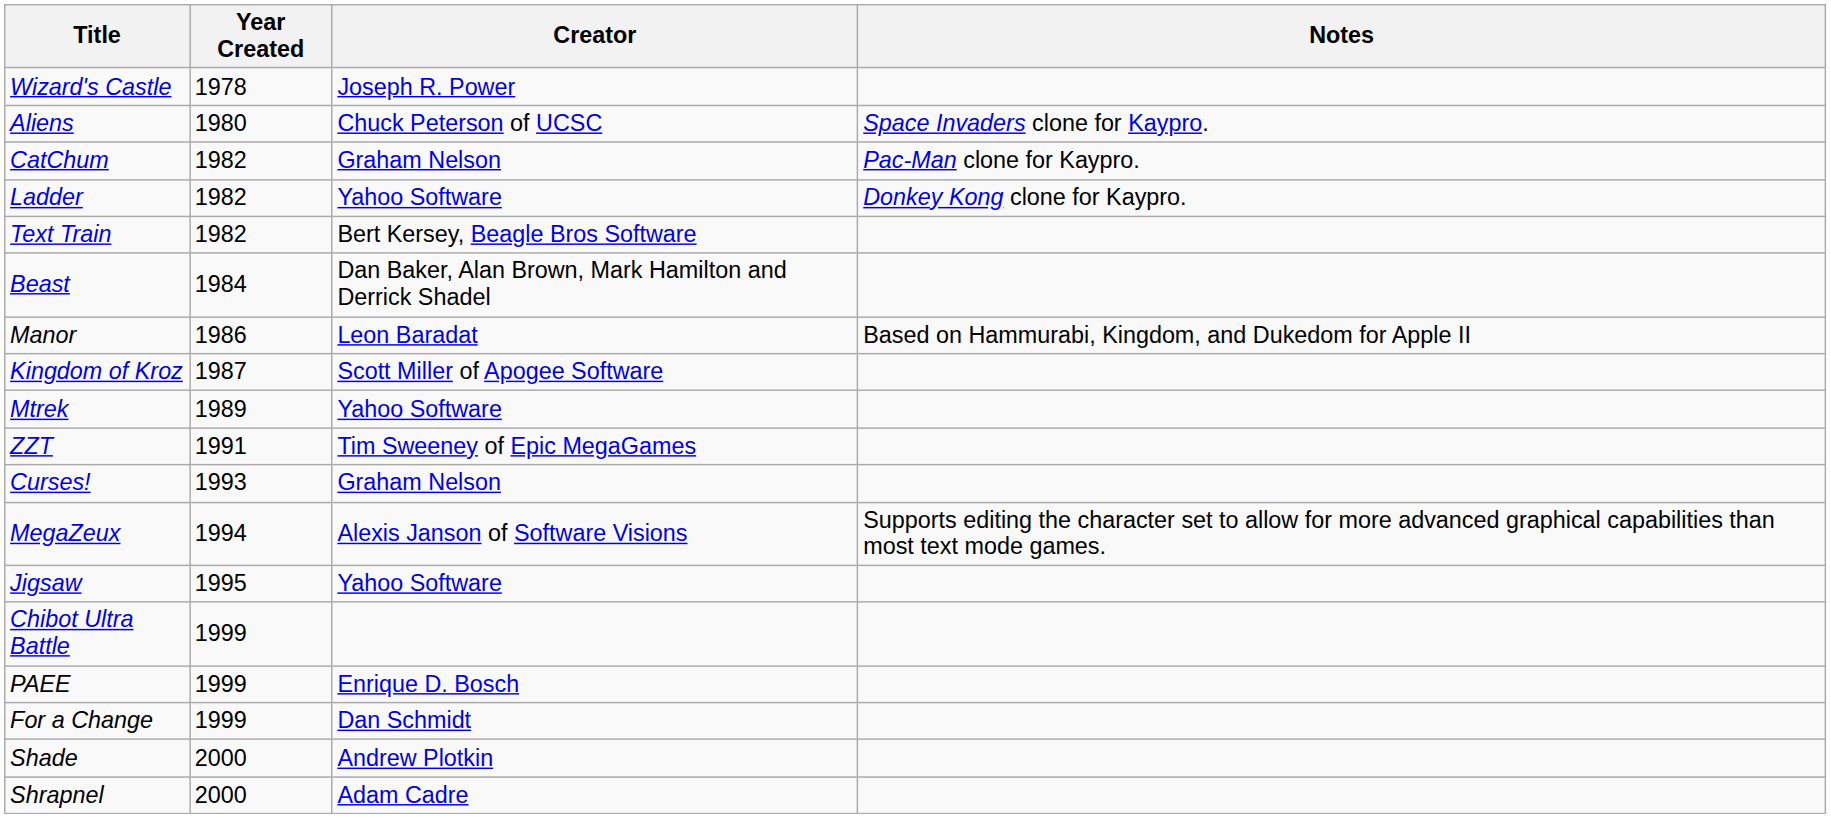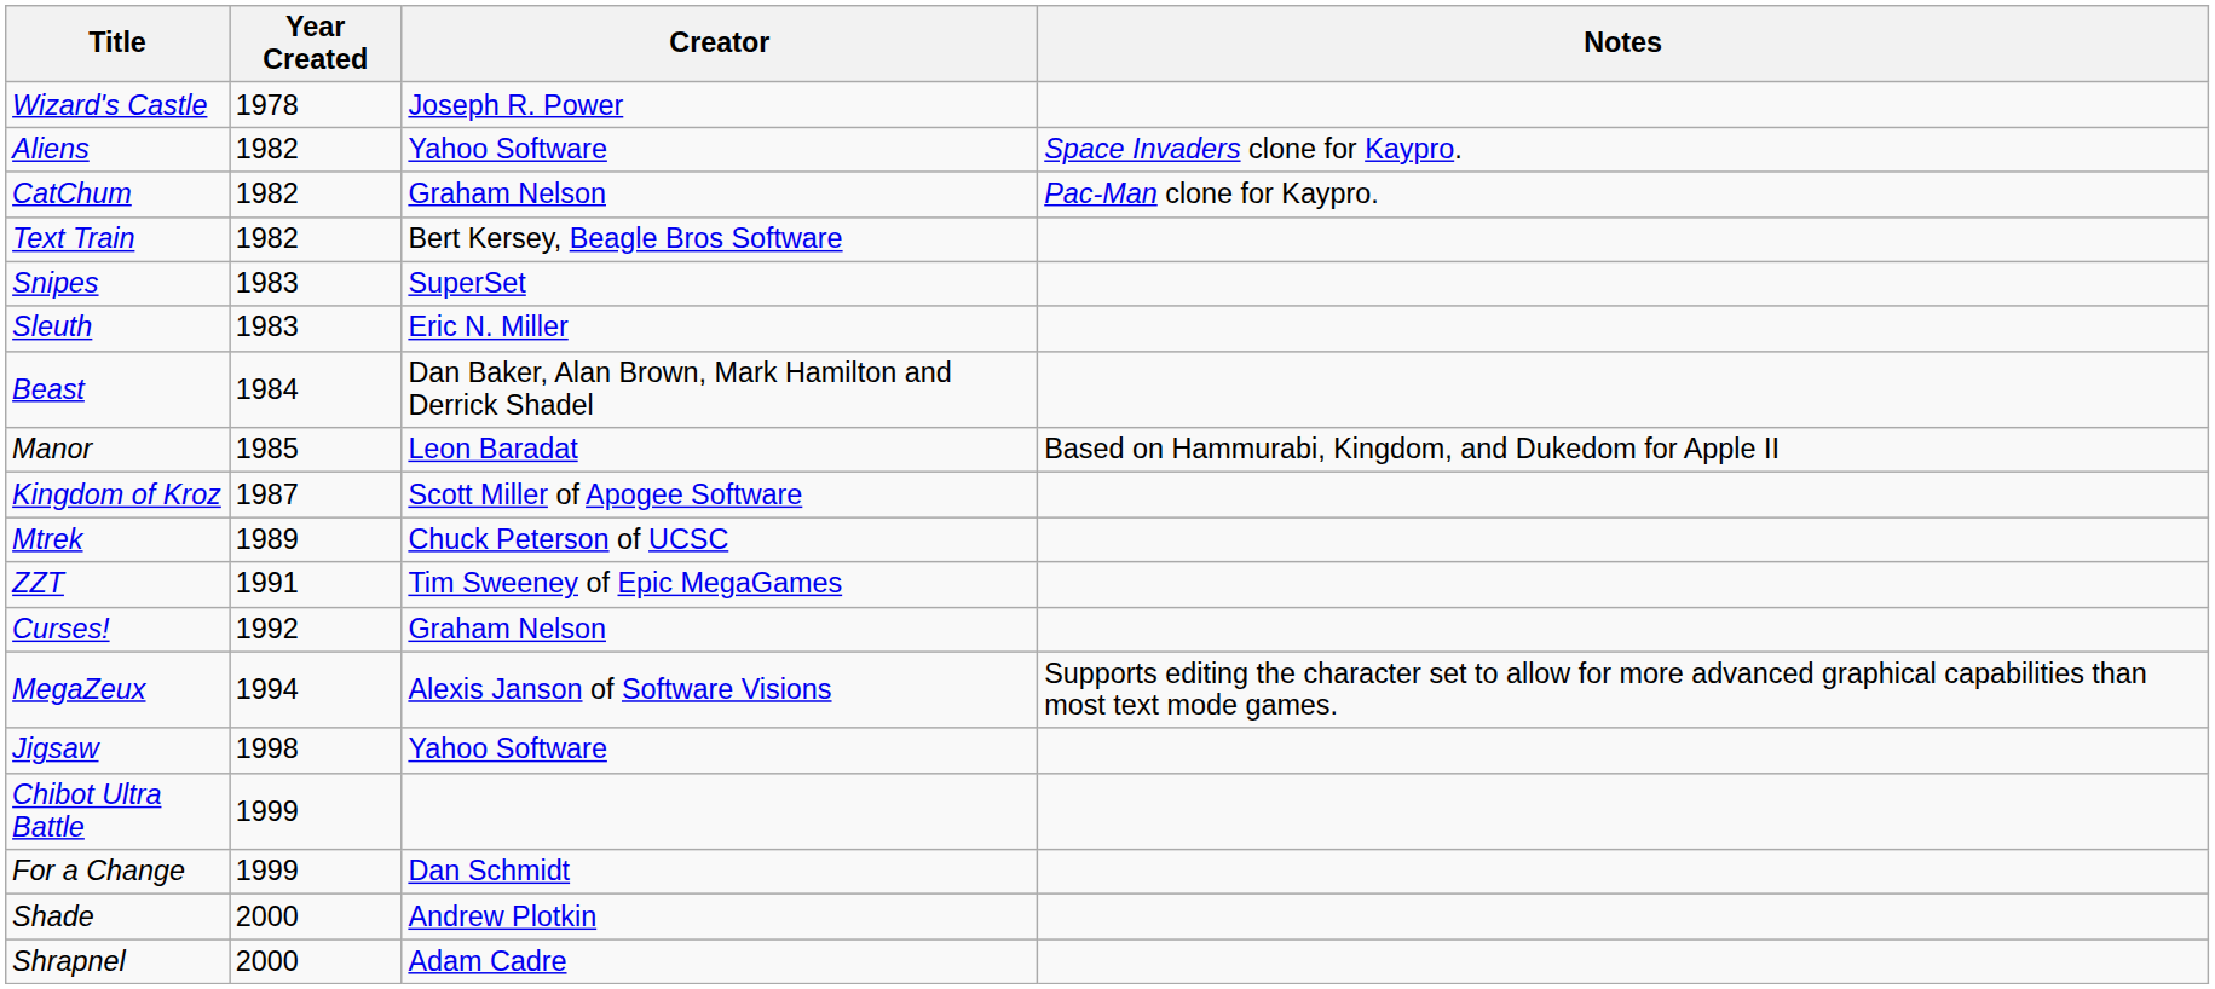Aliens | Year Created: 1980 -> 1982
Aliens | Creator: Chuck Peterson of UCSC -> Yahoo Software
- row: Ladder | 1982 | Yahoo Software | Donkey Kong clone for Kaypro.
+ row: Snipes | 1983 | SuperSet
+ row: Sleuth | 1983 | Eric N. Miller
Manor | Year Created: 1986 -> 1985
Mtrek | Creator: Yahoo Software -> Chuck Peterson of UCSC
Curses! | Year Created: 1993 -> 1992
Jigsaw | Year Created: 1995 -> 1998
- row: PAEE | 1999 | Enrique D. Bosch
